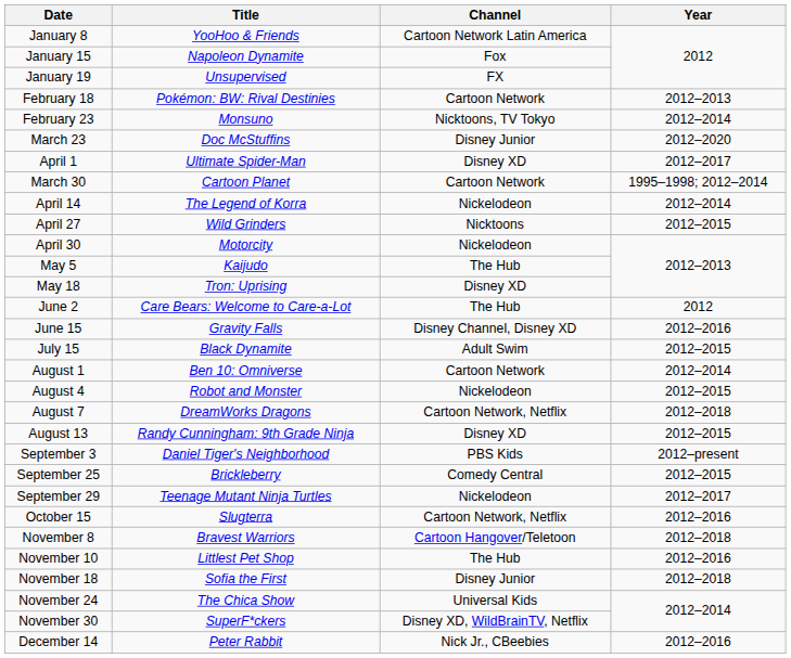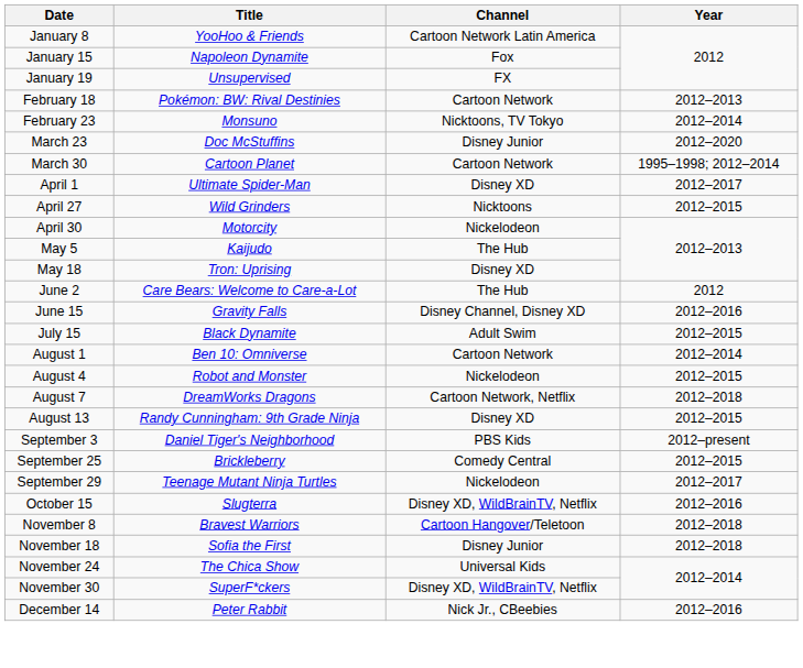rows swapped: March 30 <-> April 1
- row: April 14 | The Legend of Korra | Nickelodeon | 2012–2014
October 15 | Channel: Cartoon Network, Netflix -> Disney XD, WildBrainTV, Netflix
- row: November 10 | Littlest Pet Shop | The Hub | 2012–2016
